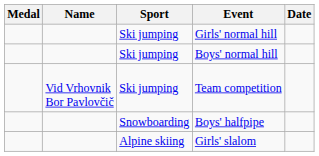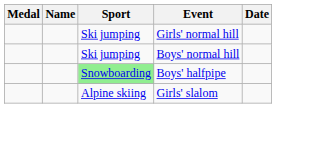- row: Vid Vrhovnik Bor Pavlovčič | Ski jumping | Team competition
Boys' halfpipe | Sport: no background -> lightgreen background
